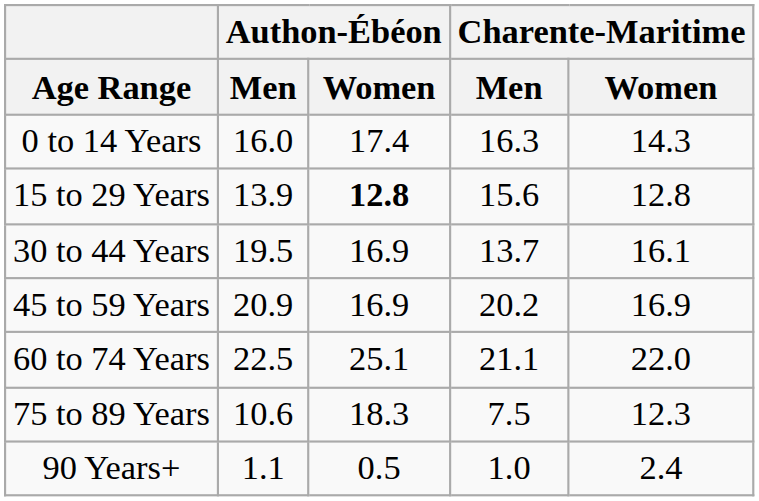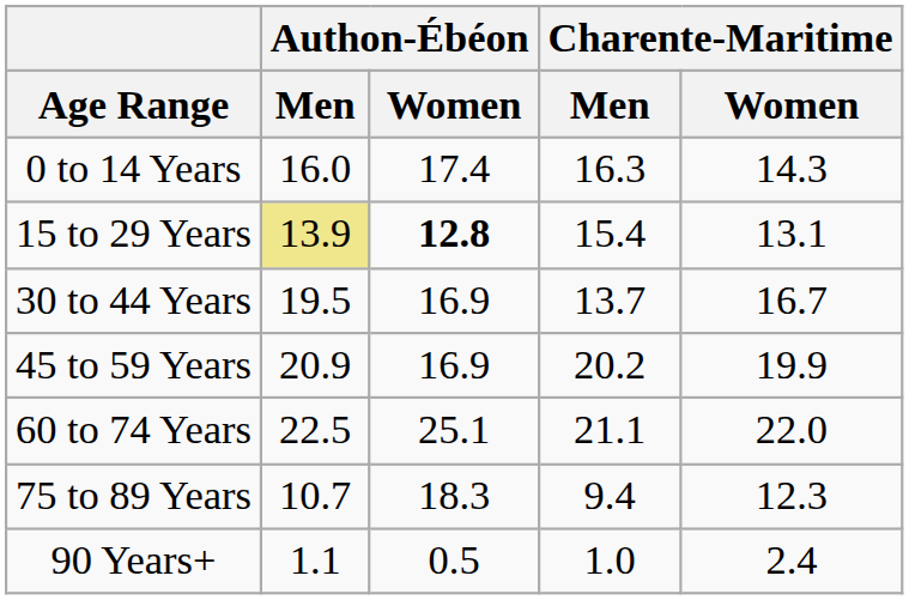15 to 29 Years | Authon-Ébéon / Men: no background -> khaki background
15 to 29 Years | Charente-Maritime / Men: 15.6 -> 15.4
15 to 29 Years | Charente-Maritime / Women: 12.8 -> 13.1
30 to 44 Years | Charente-Maritime / Women: 16.1 -> 16.7
45 to 59 Years | Charente-Maritime / Women: 16.9 -> 19.9
75 to 89 Years | Authon-Ébéon / Men: 10.6 -> 10.7
75 to 89 Years | Charente-Maritime / Men: 7.5 -> 9.4
